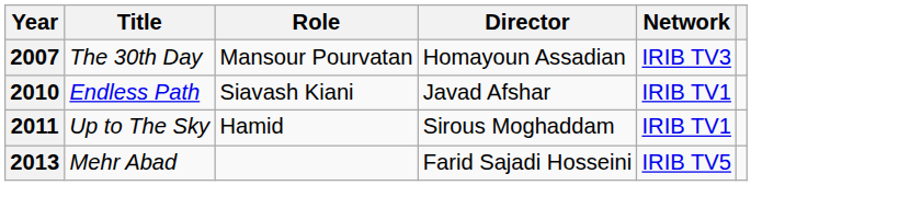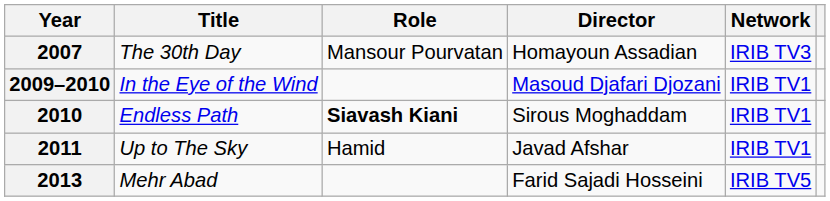+ row: 2009–2010 | In the Eye of the Wind | Masoud Djafari Djozani | IRIB TV1
2010 | Role: normal -> bold
2010 | Director: Javad Afshar -> Sirous Moghaddam
2011 | Director: Sirous Moghaddam -> Javad Afshar
